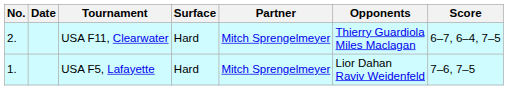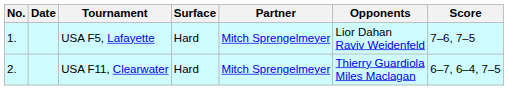rows swapped: USA F5, Lafayette <-> USA F11, Clearwater
